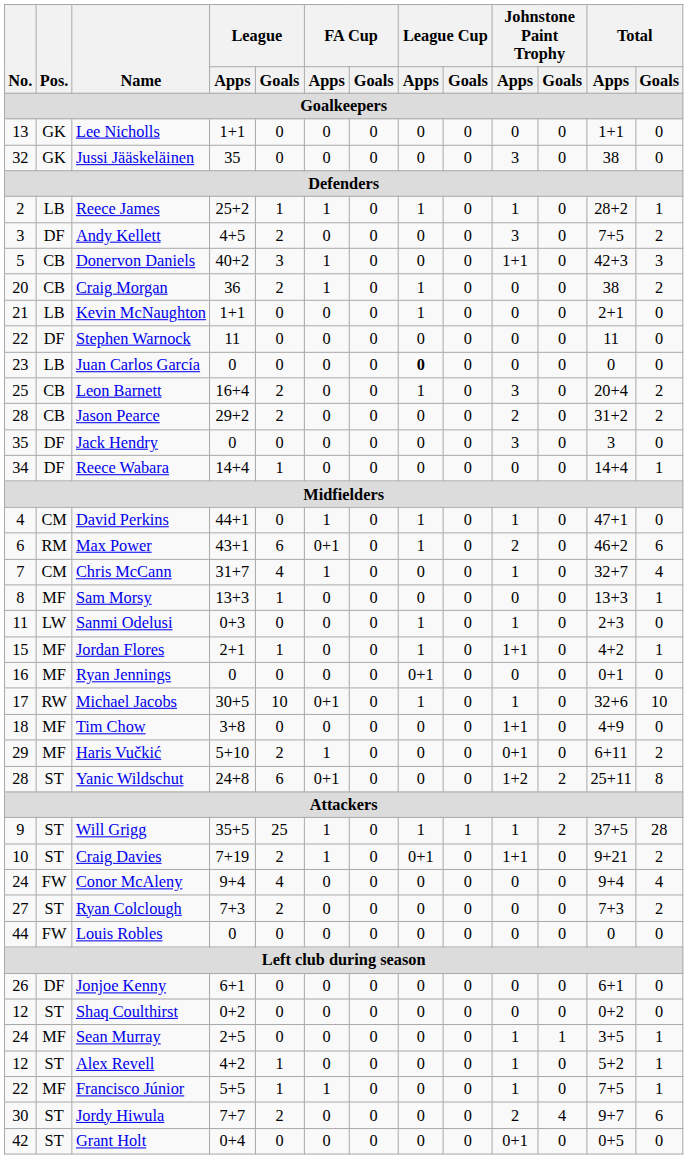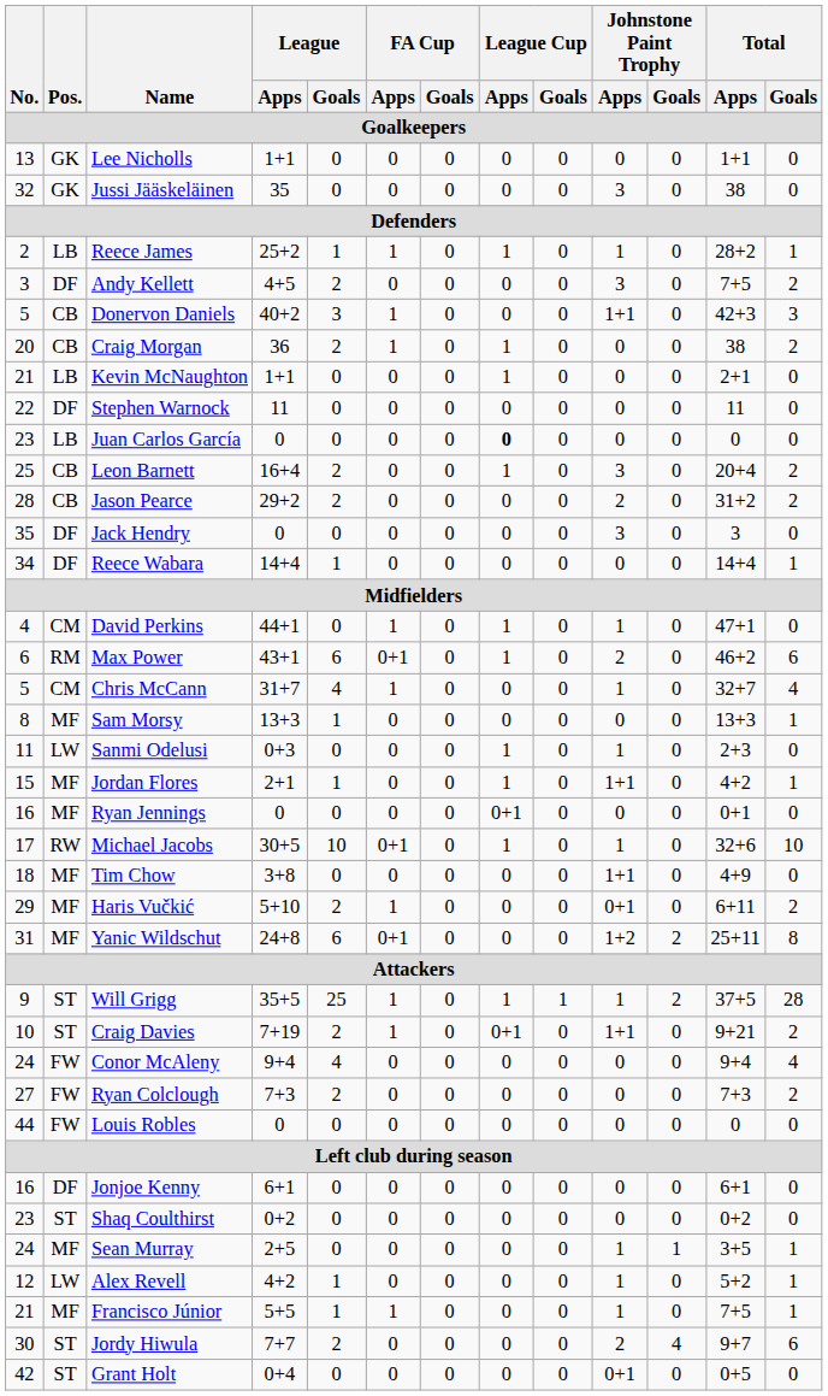Chris McCann | No.: 7 -> 5
Yanic Wildschut | No.: 28 -> 31
Yanic Wildschut | Pos.: ST -> MF
Ryan Colclough | Pos.: ST -> FW
Jonjoe Kenny | No.: 26 -> 16
Shaq Coulthirst | No.: 12 -> 23
Alex Revell | Pos.: ST -> LW
Francisco Júnior | No.: 22 -> 21
